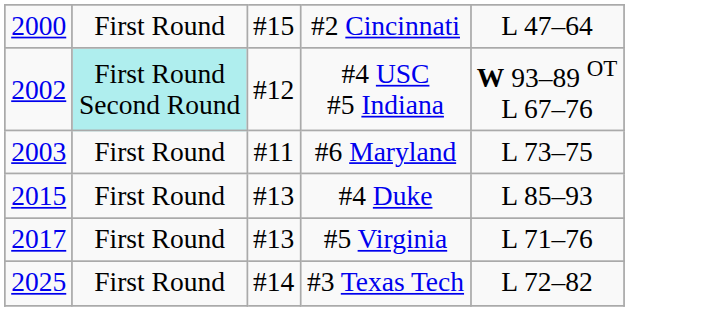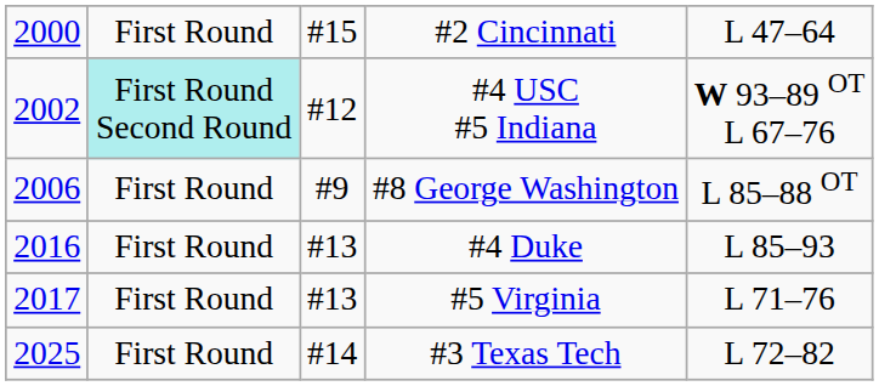- row: 2003 | First Round | #11 | #6 Maryland | L 73–75
+ row: 2006 | First Round | #9 | #8 George Washington | L 85–88 OT
#4 Duke | column 1: 2015 -> 2016
